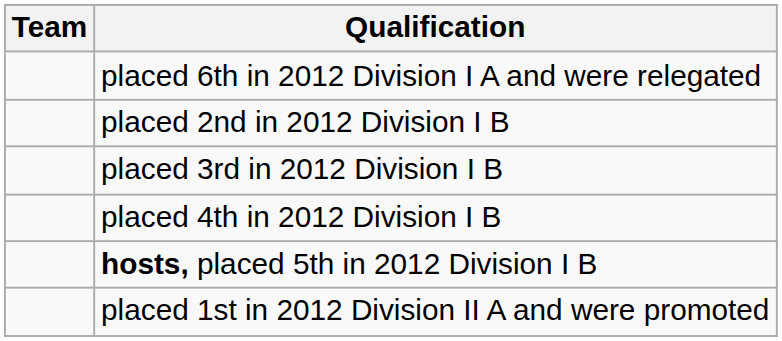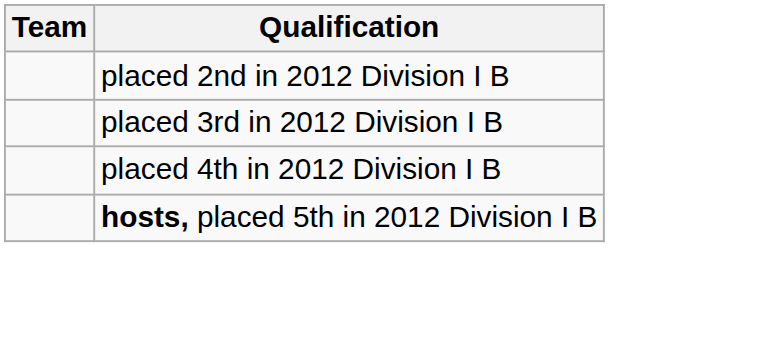- row: placed 6th in 2012 Division I A and were relegated
- row: placed 1st in 2012 Division II A and were promoted
